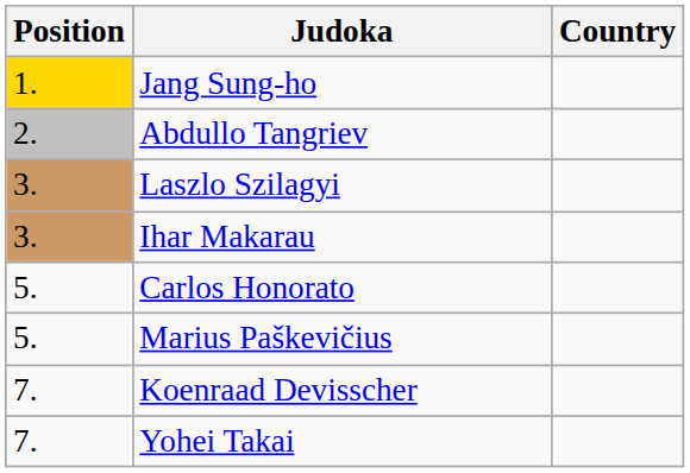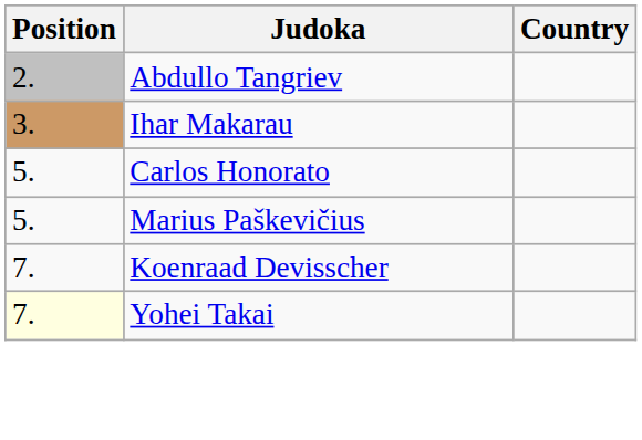- row: 1. | Jang Sung-ho
- row: 3. | Laszlo Szilagyi
Yohei Takai | Position: no background -> lightyellow background
